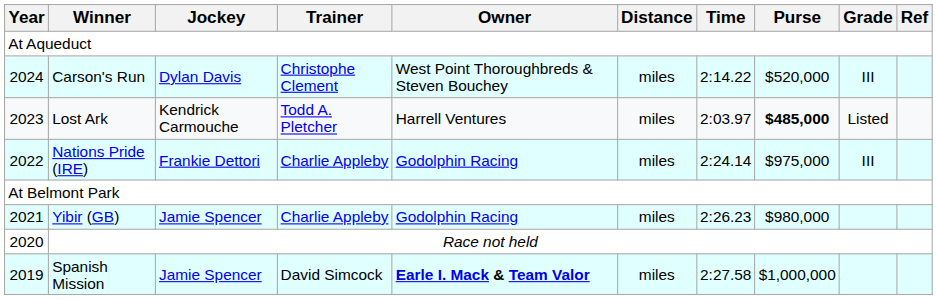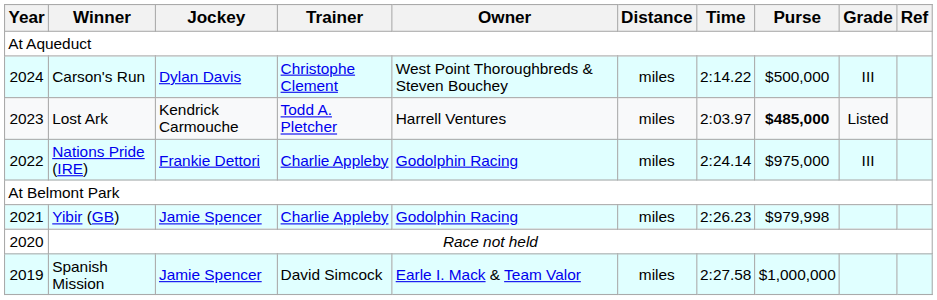Carson's Run | Purse: $520,000 -> $500,000
Yibir (GB) | Purse: $980,000 -> $979,998
Spanish Mission | Owner: bold -> normal
